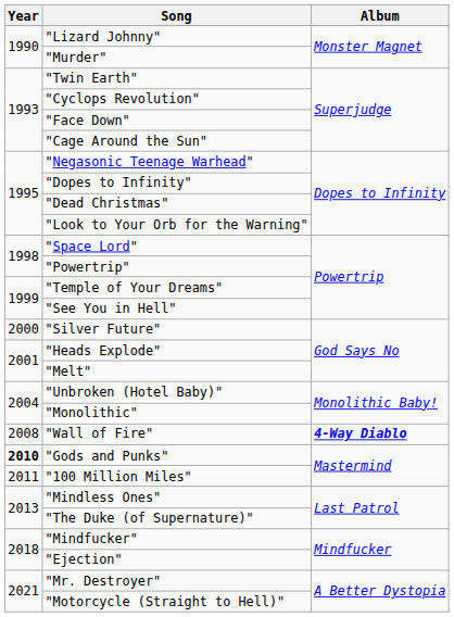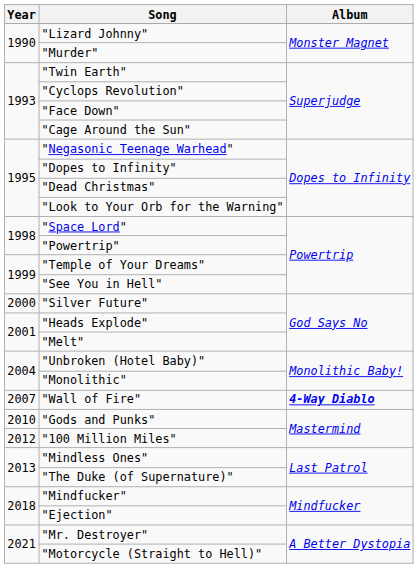"Wall of Fire" | Year: 2008 -> 2007
"Gods and Punks" | Year: bold -> normal
"100 Million Miles" | Year: 2011 -> 2012
